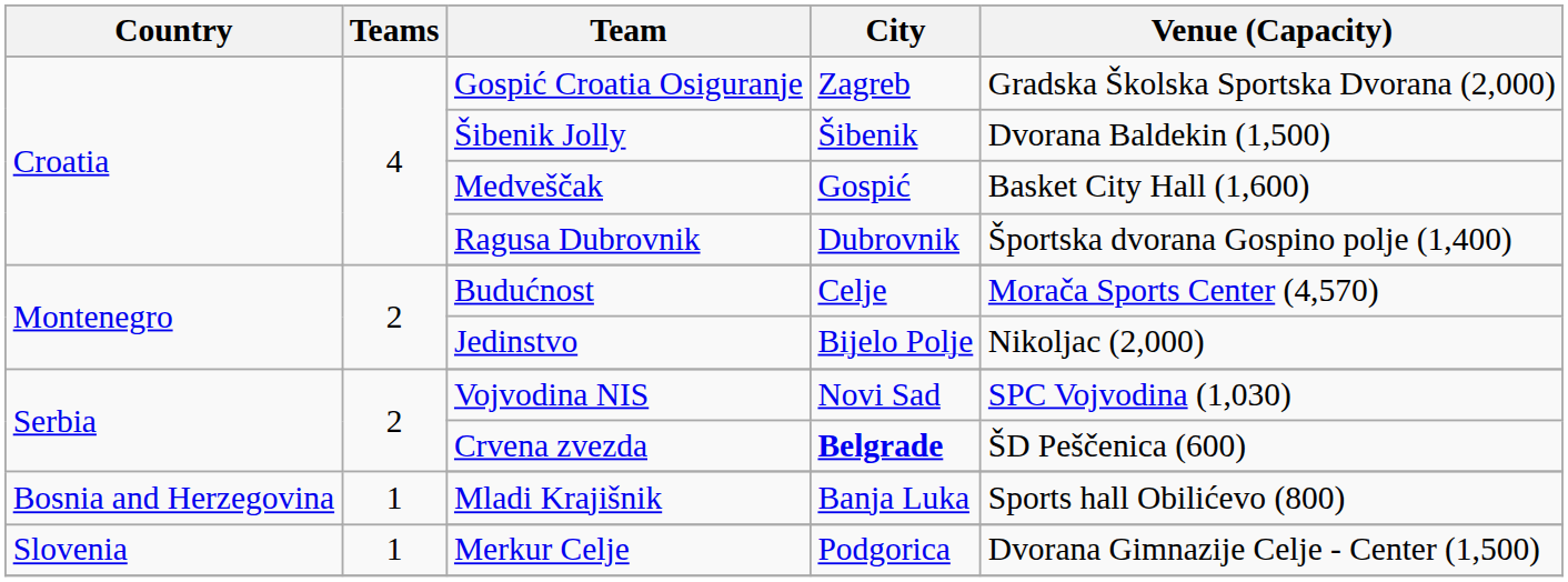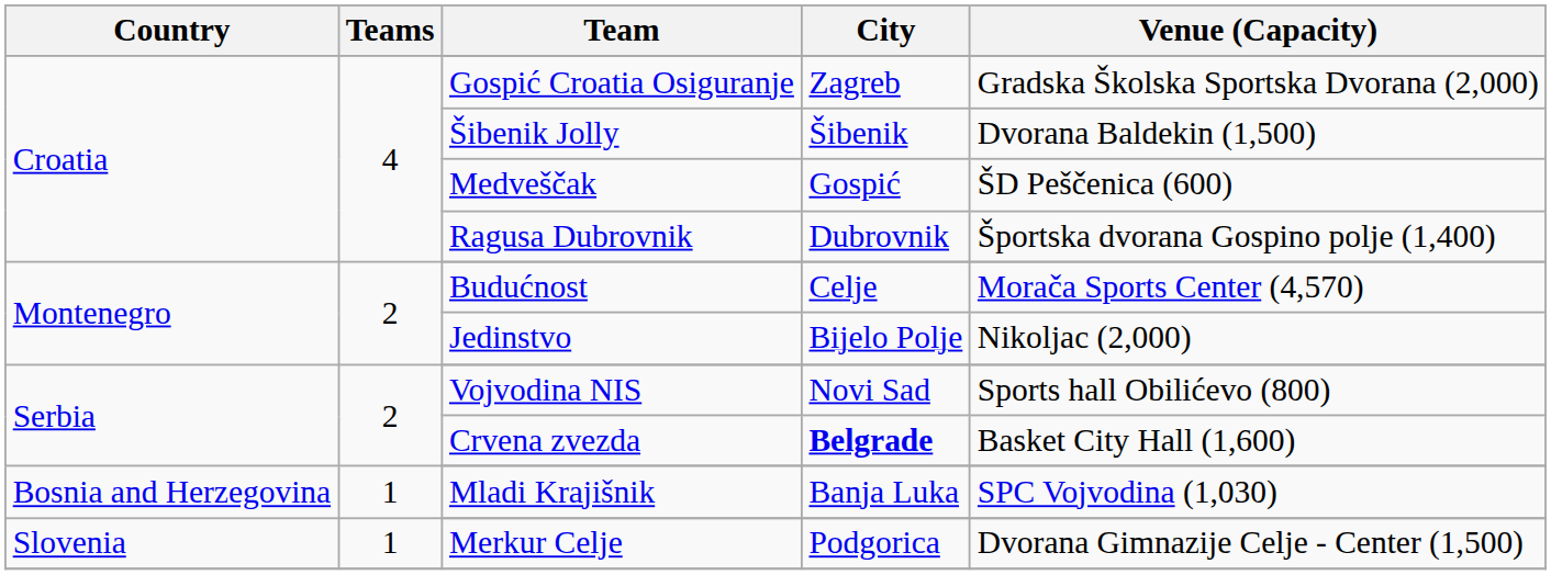Medveščak | Venue (Capacity): Basket City Hall (1,600) -> ŠD Peščenica (600)
Vojvodina NIS | Venue (Capacity): SPC Vojvodina (1,030) -> Sports hall Obilićevo (800)
Crvena zvezda | Venue (Capacity): ŠD Peščenica (600) -> Basket City Hall (1,600)
Mladi Krajišnik | Venue (Capacity): Sports hall Obilićevo (800) -> SPC Vojvodina (1,030)
